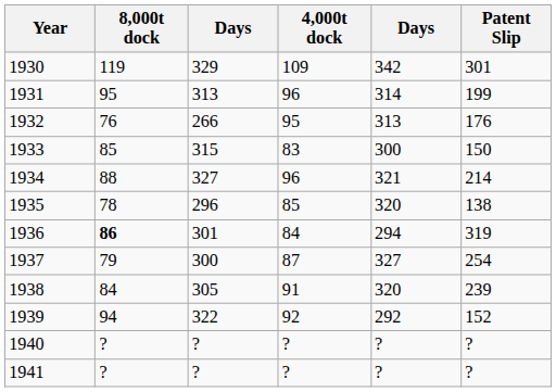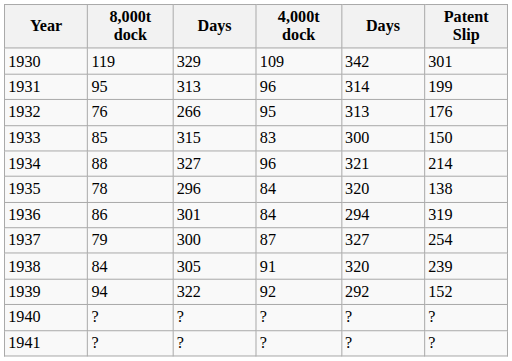1935 | 4,000t dock: 85 -> 84
1936 | 8,000t dock: bold -> normal
